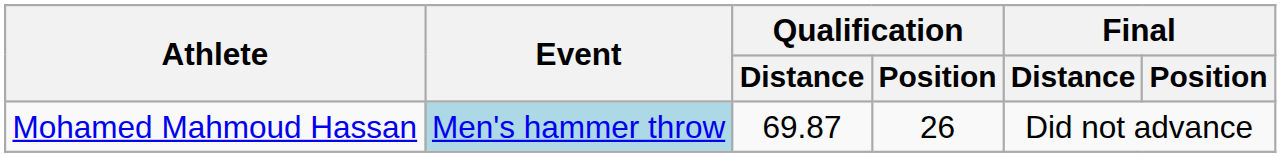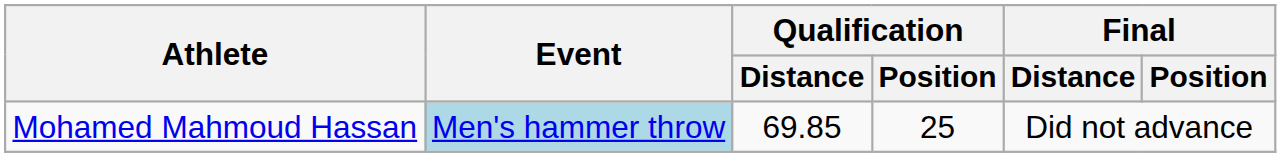Mohamed Mahmoud Hassan | Qualification / Distance: 69.87 -> 69.85
Mohamed Mahmoud Hassan | Qualification / Position: 26 -> 25
